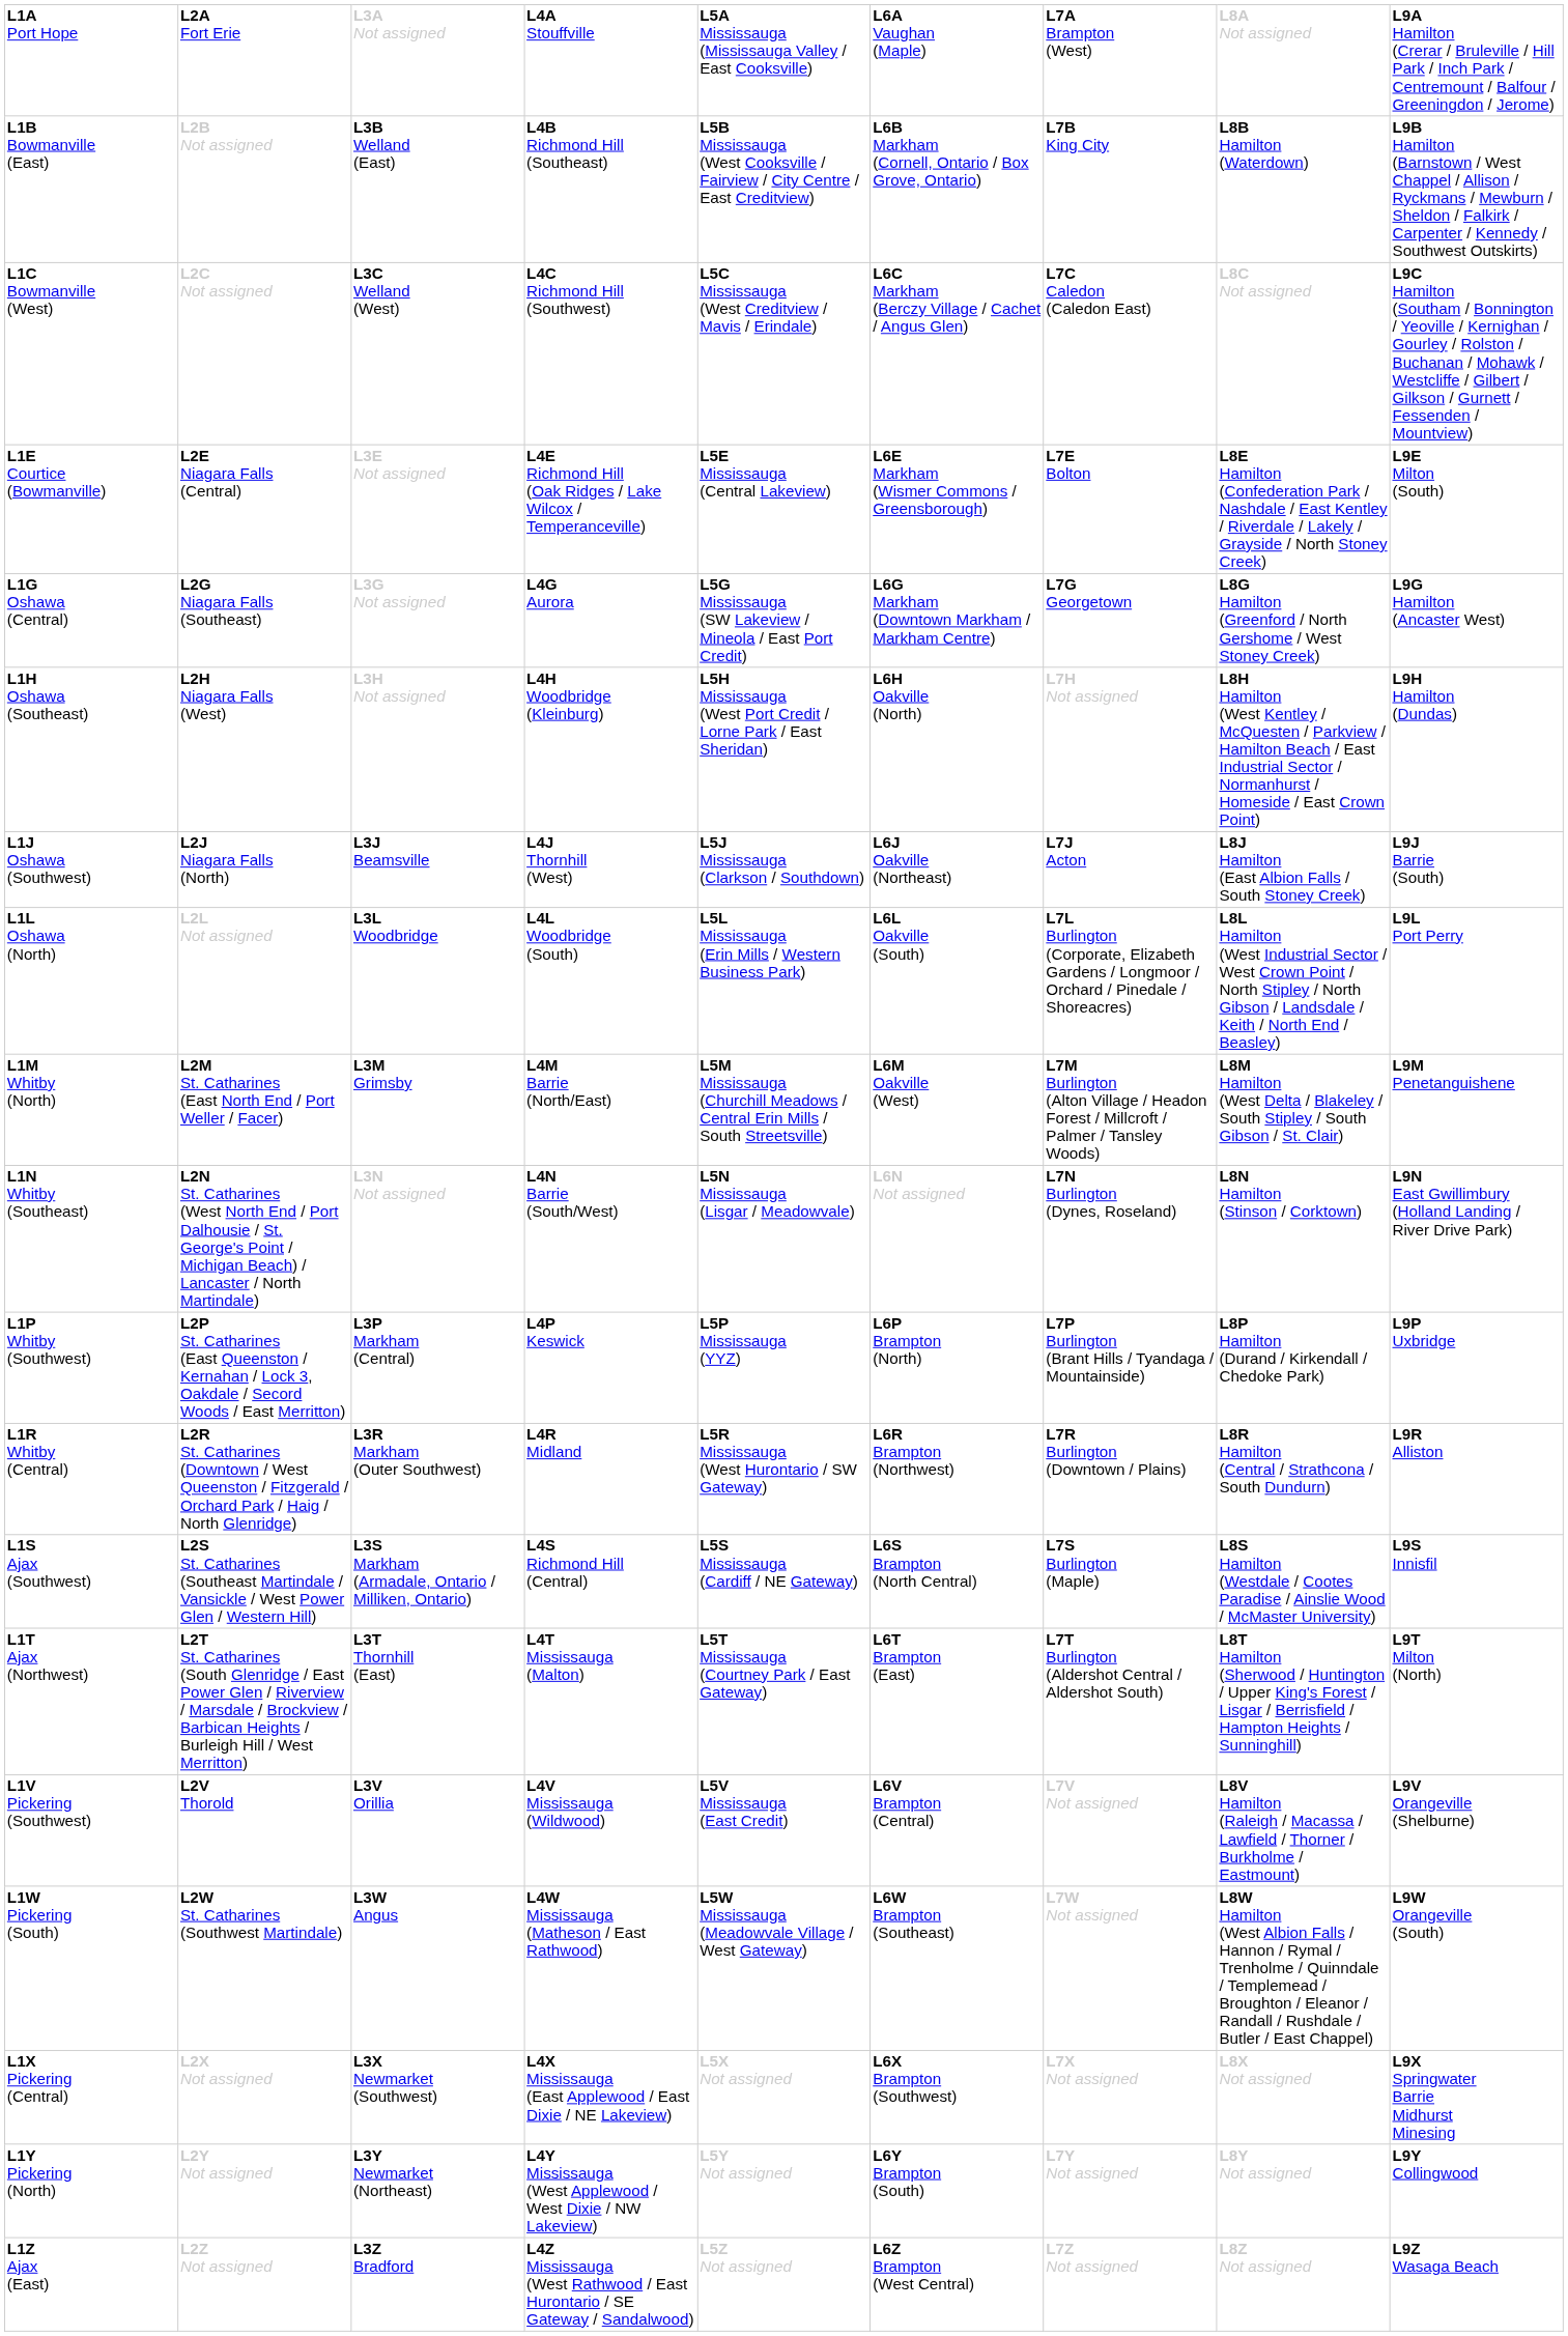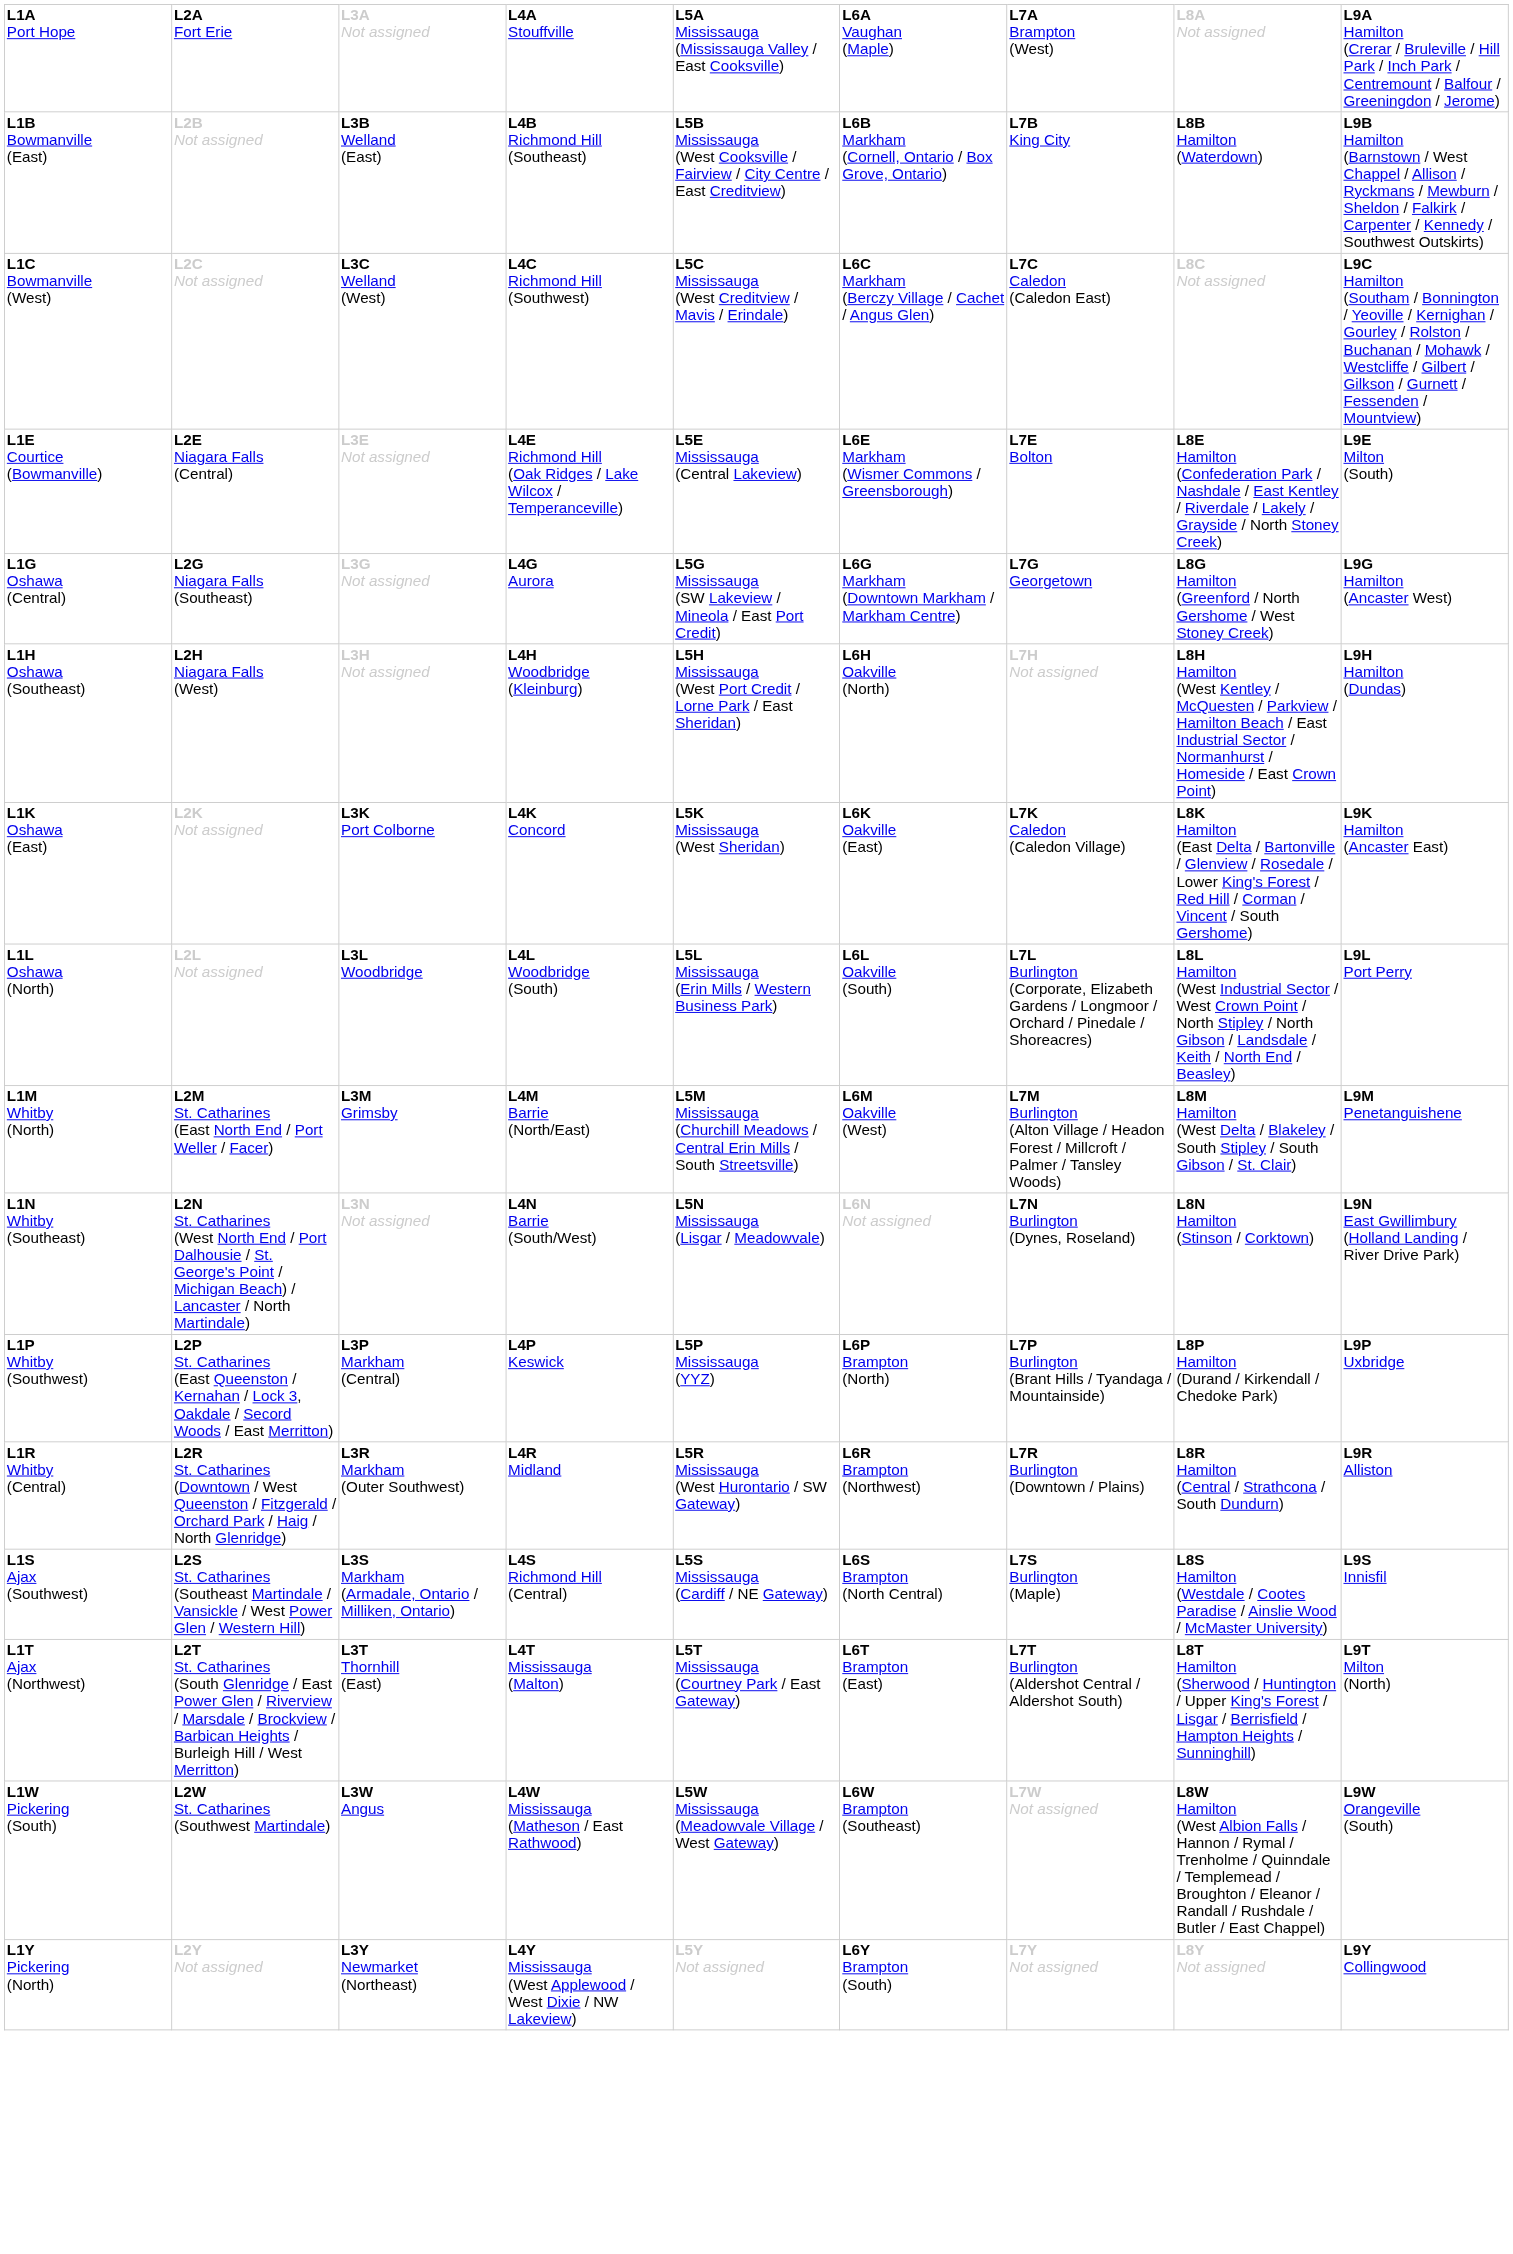- row: L1J Oshawa (Southwest) | L2J Niagara Falls (North) | L3J Beamsville | L4J Thornhill (West) | L5J Mississauga (Clarkson / Southdown) | L6J Oakville (Northeast) | L7J Acton | L8J Hamilton (East Albion Falls / South Stoney Creek) | L9J Barrie (South)
+ row: L1K Oshawa (East) | L2K Not assigned | L3K Port Colborne | L4K Concord | L5K Mississauga (West Sheridan) | L6K Oakville (East) | L7K Caledon (Caledon Village) | L8K Hamilton (East Delta / Bartonville / Glenview / Rosedale / Lower King's Forest / Red Hill / Corman / Vincent / South Gershome) | L9K Hamilton (Ancaster East)
- row: L1V Pickering (Southwest) | L2V Thorold | L3V Orillia | L4V Mississauga (Wildwood) | L5V Mississauga (East Credit) | L6V Brampton (Central) | L7V Not assigned | L8V Hamilton (Raleigh / Macassa / Lawfield / Thorner / Burkholme / Eastmount) | L9V Orangeville (Shelburne)
- row: L1X Pickering (Central) | L2X Not assigned | L3X Newmarket (Southwest) | L4X Mississauga (East Applewood / East Dixie / NE Lakeview) | L5X Not assigned | L6X Brampton (Southwest) | L7X Not assigned | L8X Not assigned | L9X Springwater Barrie Midhurst Minesing
- row: L1Z Ajax (East) | L2Z Not assigned | L3Z Bradford | L4Z Mississauga (West Rathwood / East Hurontario / SE Gateway / Sandalwood) | L5Z Not assigned | L6Z Brampton (West Central) | L7Z Not assigned | L8Z Not assigned | L9Z Wasaga Beach
